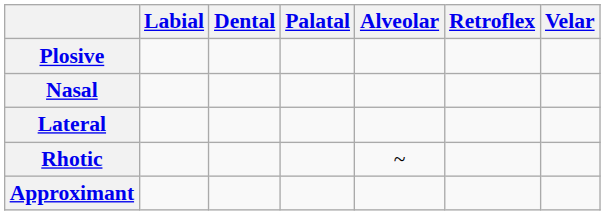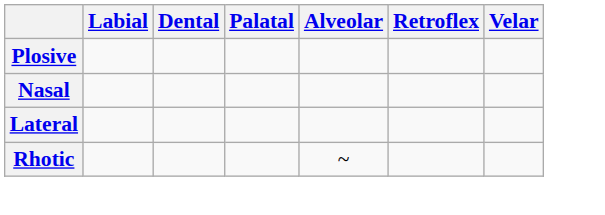- row: Approximant
